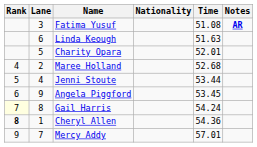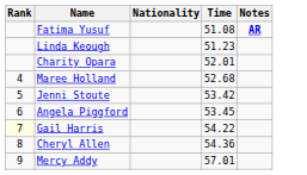- column: Lane | 3 | 6 | 5 | 2 | 4 | 9 | 8 | 1 | 7
Linda Keough | Time: 51.63 -> 51.23
Jenni Stoute | Time: 53.44 -> 53.42
Gail Harris | Time: 54.24 -> 54.22
Cheryl Allen | Rank: bold -> normal
